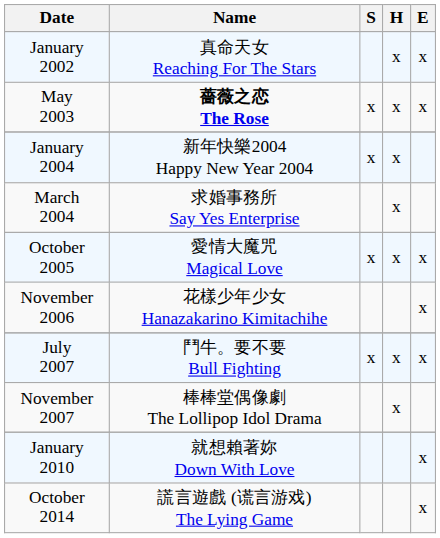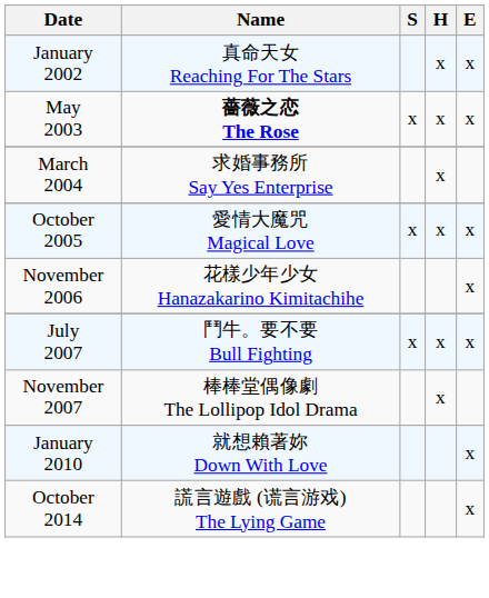- row: January 2004 | 新年快樂2004 Happy New Year 2004 | x | x
